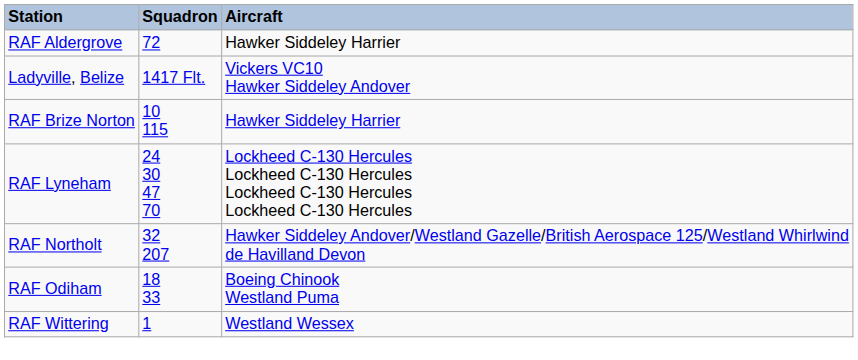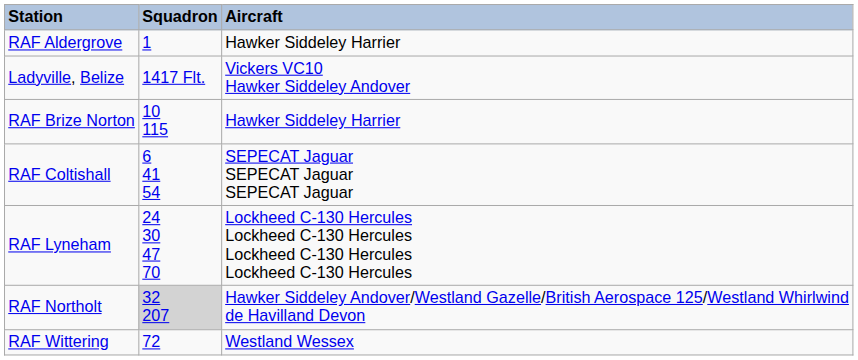RAF Aldergrove | Squadron: 72 -> 1
+ row: RAF Coltishall | 6 41 54 | SEPECAT Jaguar SEPECAT Jaguar SEPECAT Jaguar
RAF Northolt | Squadron: no background -> lightgrey background
- row: RAF Odiham | 18 33 | Boeing Chinook Westland Puma
RAF Wittering | Squadron: 1 -> 72
